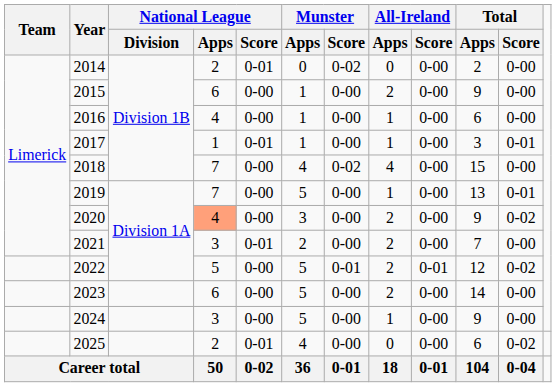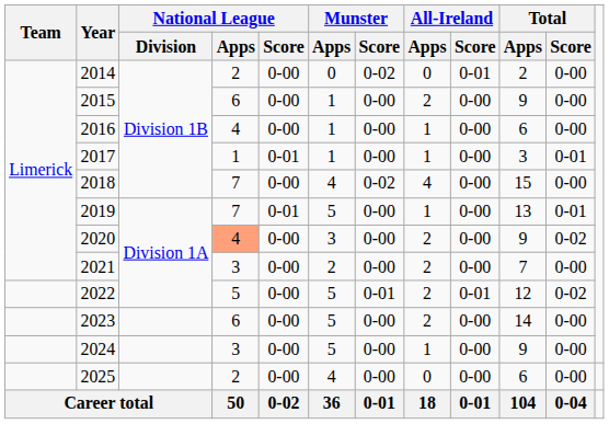2014 | National League / Score: 0-01 -> 0-00
2014 | All-Ireland / Score: 0-00 -> 0-01
2019 | National League / Score: 0-00 -> 0-01
2021 | National League / Score: 0-01 -> 0-00
2025 | National League / Score: 0-01 -> 0-00
2025 | Total / Score: 0-02 -> 0-00
